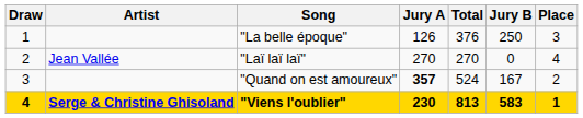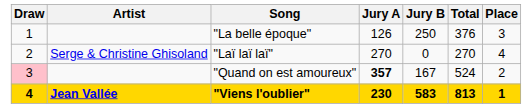columns swapped: Jury B <-> Total
"Laï laï laï" | Artist: Jean Vallée -> Serge & Christine Ghisoland
"Quand on est amoureux" | Draw: no background -> pink background
"Viens l'oublier" | Artist: Serge & Christine Ghisoland -> Jean Vallée
